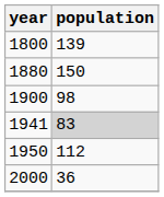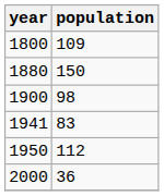1800 | population: 139 -> 109
1941 | population: lightgrey background -> no background
